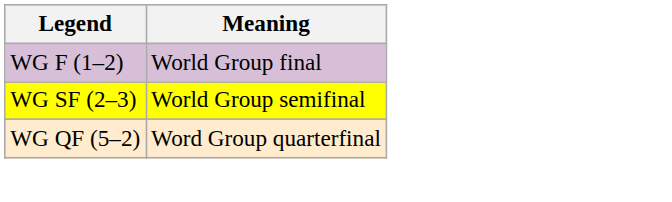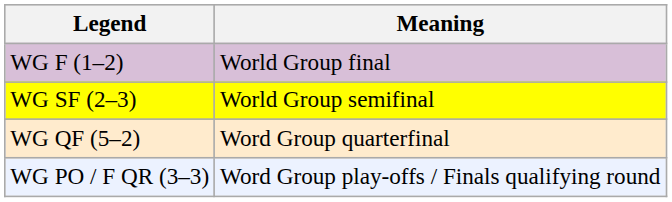+ row: WG PO / F QR (3–3) | Word Group play-offs / Finals qualifying round
